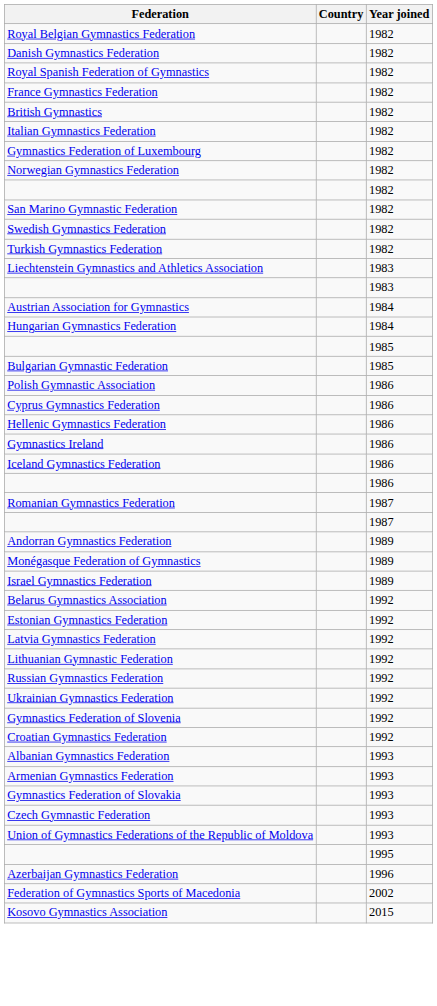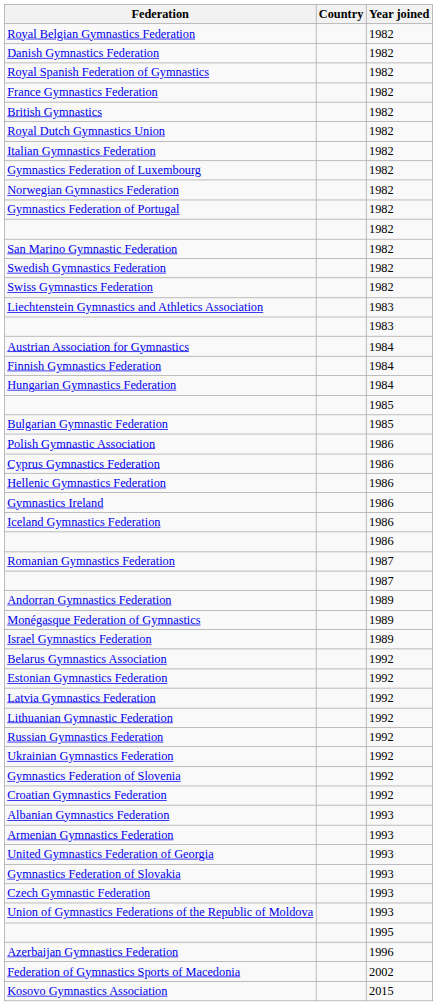+ row: Royal Dutch Gymnastics Union | 1982
+ row: Gymnastics Federation of Portugal | 1982
+ row: Swiss Gymnastics Federation | 1982
- row: Turkish Gymnastics Federation | 1982
+ row: Finnish Gymnastics Federation | 1984
+ row: United Gymnastics Federation of Georgia | 1993
